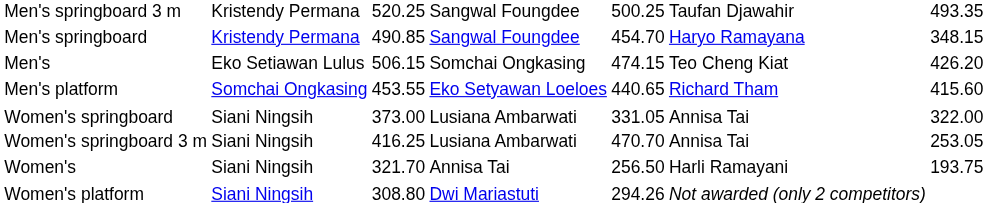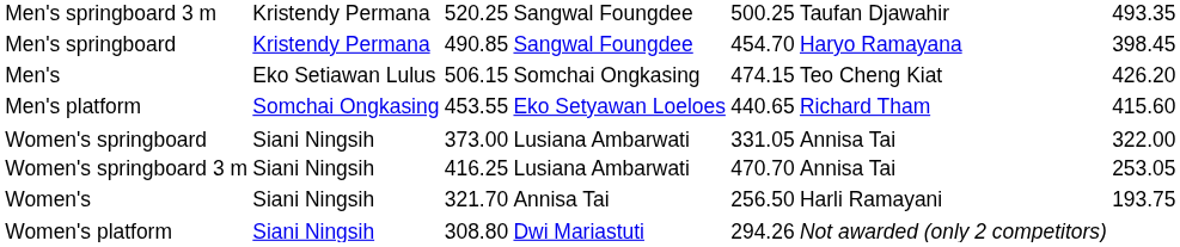Men's springboard | column 7: 348.15 -> 398.45
